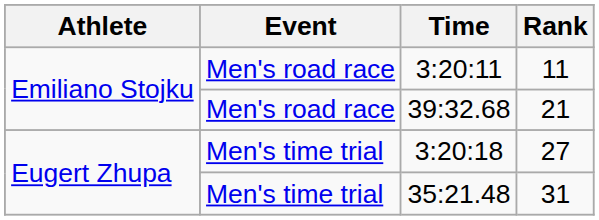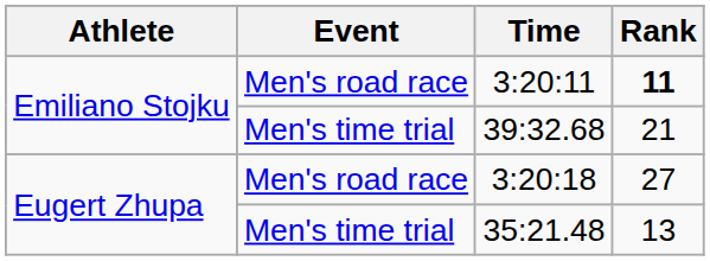3:20:11 | Rank: normal -> bold
39:32.68 | Event: Men's road race -> Men's time trial
3:20:18 | Event: Men's time trial -> Men's road race
35:21.48 | Rank: 31 -> 13
